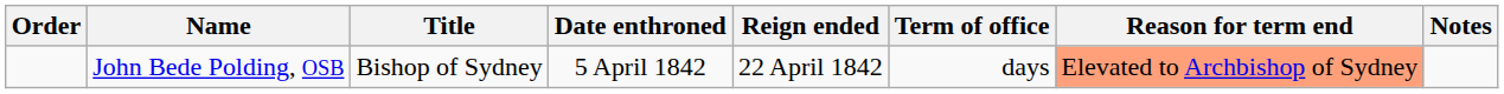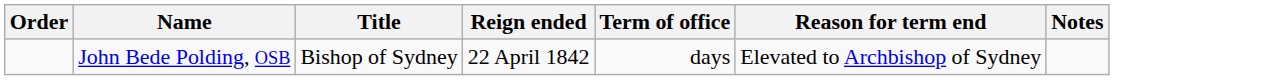- column: Date enthroned | 5 April 1842
John Bede Polding, OSB | Reason for term end: lightsalmon background -> no background
